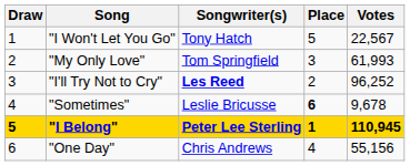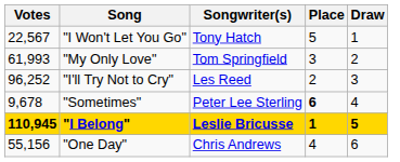columns swapped: Draw <-> Votes
"I'll Try Not to Cry" | Songwriter(s): bold -> normal
"Sometimes" | Songwriter(s): Leslie Bricusse -> Peter Lee Sterling
"I Belong" | Songwriter(s): Peter Lee Sterling -> Leslie Bricusse
